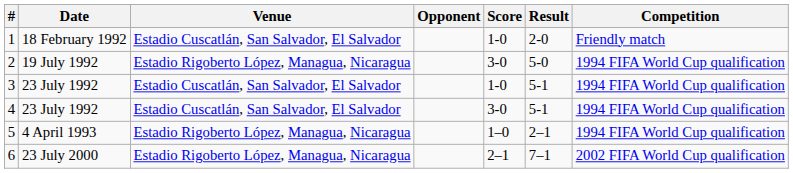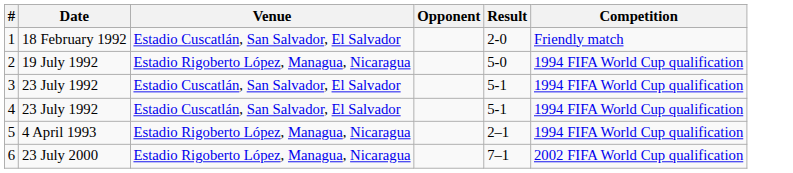- column: Score | 1-0 | 3-0 | 1-0 | 3-0 | 1–0 | 2–1
